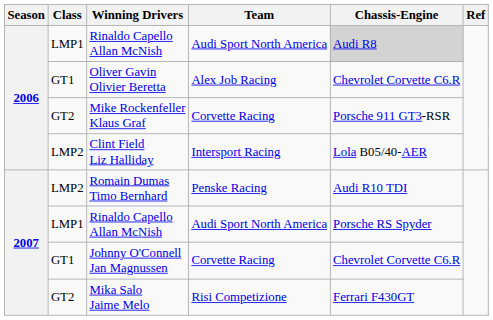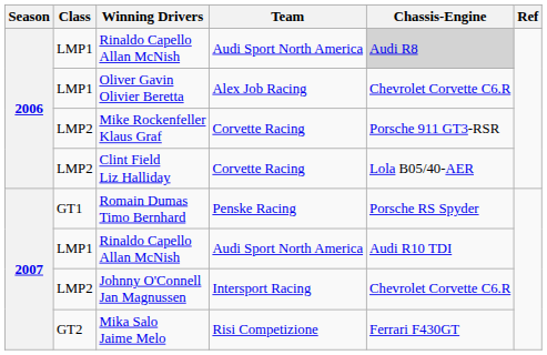Oliver Gavin Olivier Beretta | Class: GT1 -> LMP1
Mike Rockenfeller Klaus Graf | Class: GT2 -> LMP2
Clint Field Liz Halliday | Team: Intersport Racing -> Corvette Racing
Romain Dumas Timo Bernhard | Class: LMP2 -> GT1
Romain Dumas Timo Bernhard | Chassis-Engine: Audi R10 TDI -> Porsche RS Spyder
2007 / Rinaldo Capello Allan McNish | Chassis-Engine: Porsche RS Spyder -> Audi R10 TDI
Johnny O'Connell Jan Magnussen | Class: GT1 -> LMP2
Johnny O'Connell Jan Magnussen | Team: Corvette Racing -> Intersport Racing
